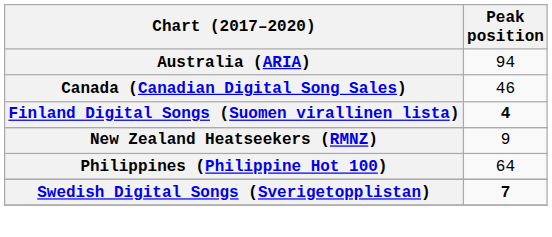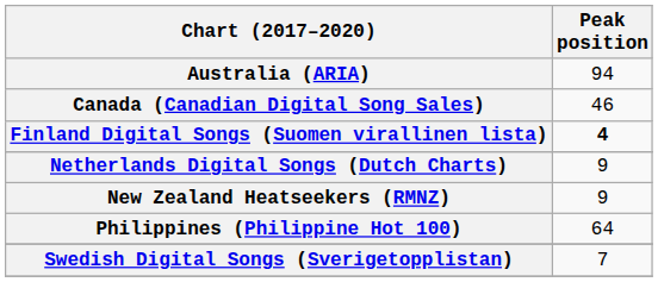+ row: Netherlands Digital Songs (Dutch Charts) | 9
Swedish Digital Songs (Sverigetopplistan) | Peak position: bold -> normal
